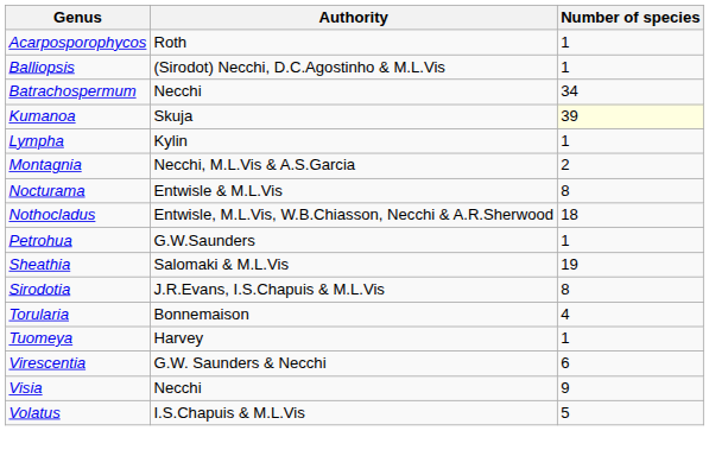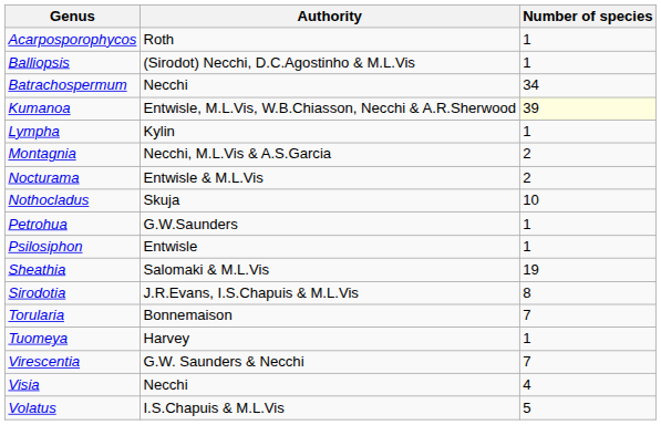Kumanoa | Authority: Skuja -> Entwisle, M.L.Vis, W.B.Chiasson, Necchi & A.R.Sherwood
Nocturama | Number of species: 8 -> 2
Nothocladus | Authority: Entwisle, M.L.Vis, W.B.Chiasson, Necchi & A.R.Sherwood -> Skuja
Nothocladus | Number of species: 18 -> 10
+ row: Psilosiphon | Entwisle | 1
Torularia | Number of species: 4 -> 7
Virescentia | Number of species: 6 -> 7
Visia | Number of species: 9 -> 4
